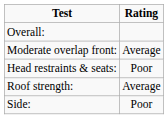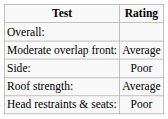rows swapped: Side: <-> Head restraints & seats:
